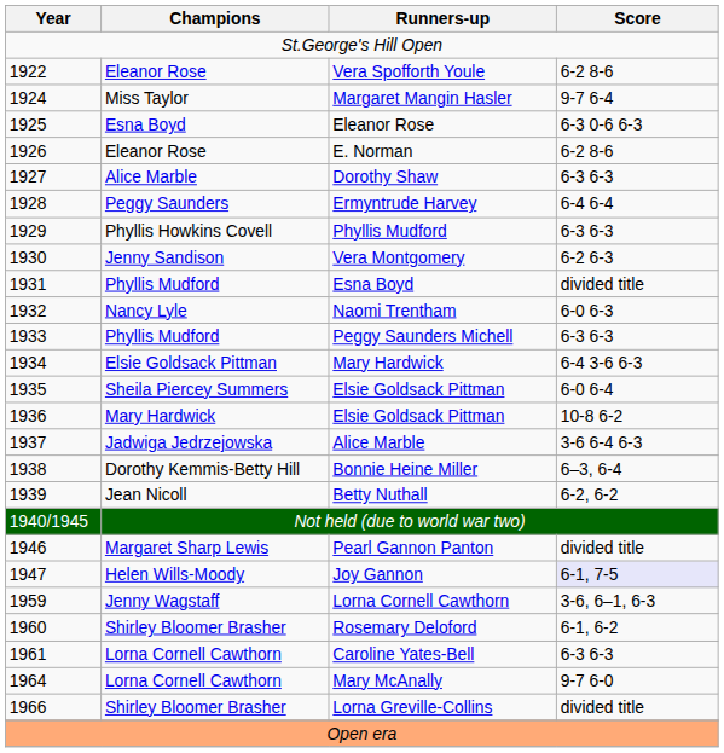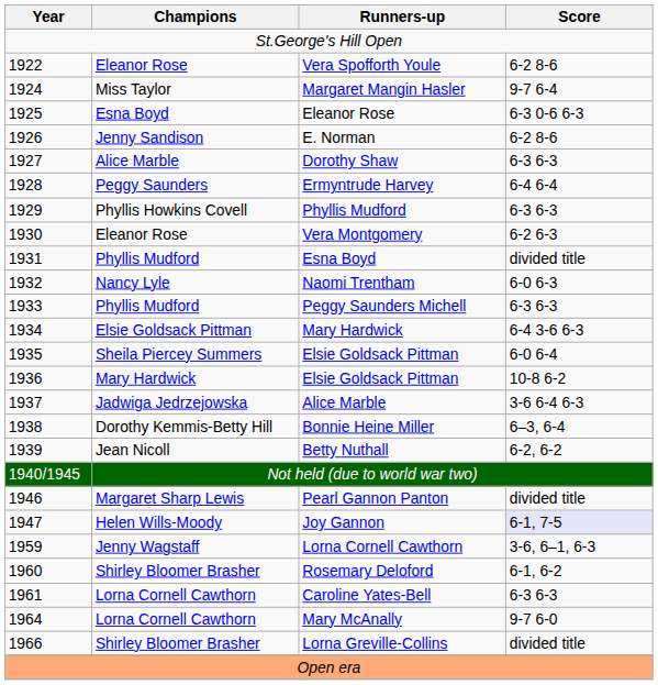E. Norman | Champions: Eleanor Rose -> Jenny Sandison
Vera Montgomery | Champions: Jenny Sandison -> Eleanor Rose
